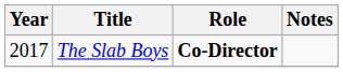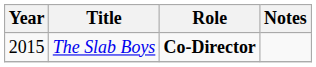The Slab Boys | Year: 2017 -> 2015
